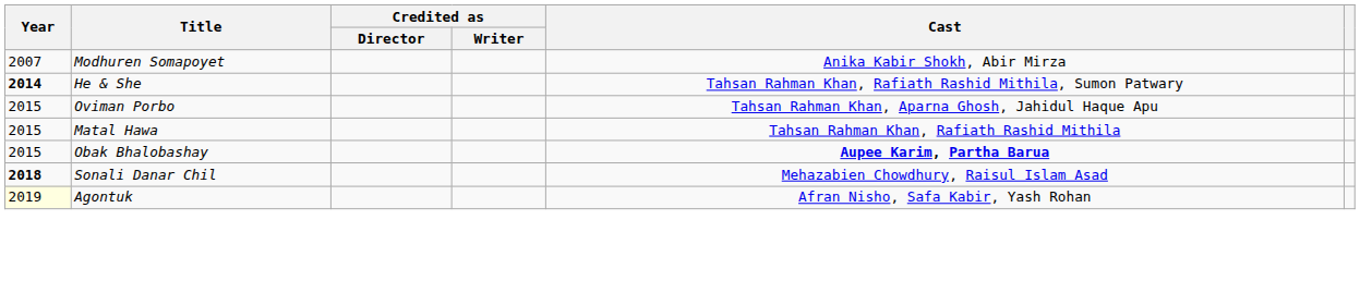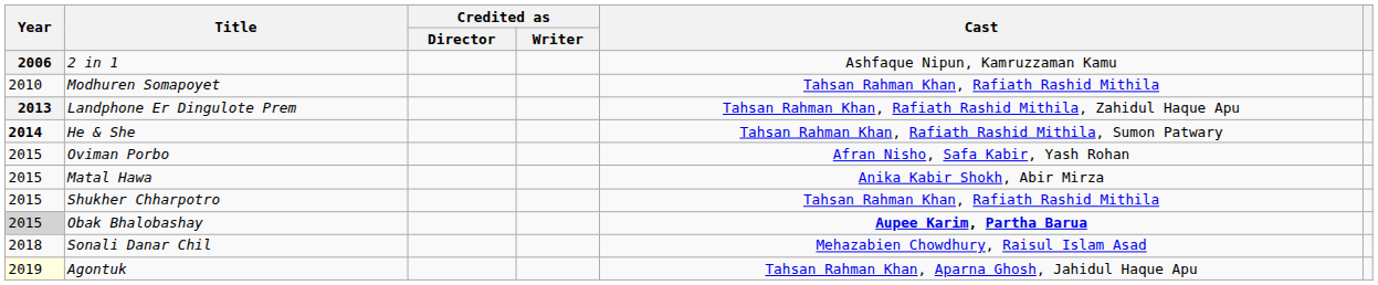+ row: 2006 | 2 in 1 | Ashfaque Nipun, Kamruzzaman Kamu
Modhuren Somapoyet | Year: 2007 -> 2010
Modhuren Somapoyet | Cast: Anika Kabir Shokh, Abir Mirza -> Tahsan Rahman Khan, Rafiath Rashid Mithila
+ row: 2013 | Landphone Er Dingulote Prem | Tahsan Rahman Khan, Rafiath Rashid Mithila, Zahidul Haque Apu
Oviman Porbo | Cast: Tahsan Rahman Khan, Aparna Ghosh, Jahidul Haque Apu -> Afran Nisho, Safa Kabir, Yash Rohan
Matal Hawa | Cast: Tahsan Rahman Khan, Rafiath Rashid Mithila -> Anika Kabir Shokh, Abir Mirza
+ row: 2015 | Shukher Chharpotro | Tahsan Rahman Khan, Rafiath Rashid Mithila
Obak Bhalobashay | Year: no background -> lightgrey background
Sonali Danar Chil | Year: bold -> normal
Agontuk | Cast: Afran Nisho, Safa Kabir, Yash Rohan -> Tahsan Rahman Khan, Aparna Ghosh, Jahidul Haque Apu
